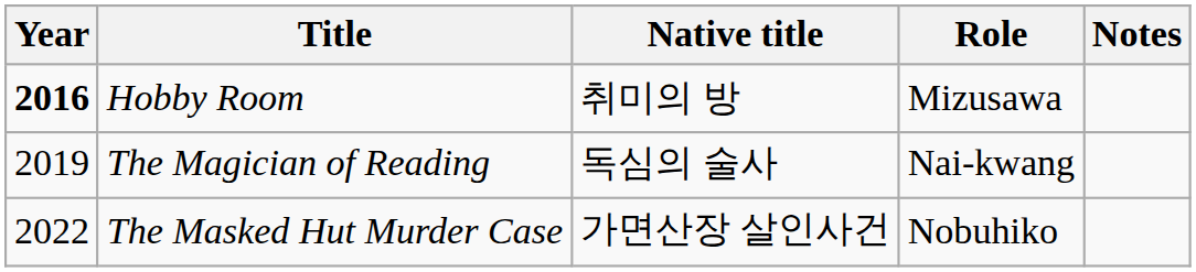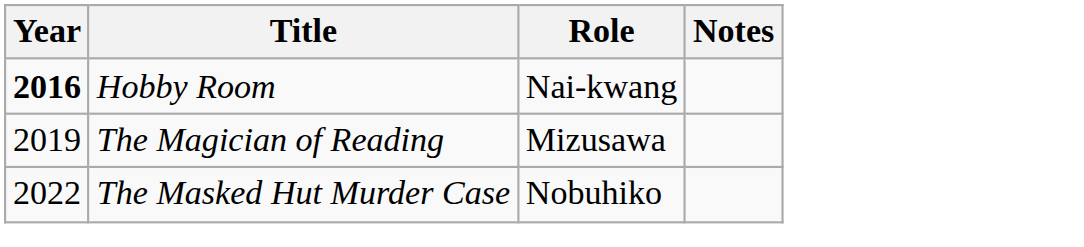- column: Native title | 취미의 방 | 독심의 술사 | 가면산장 살인사건
Hobby Room | Role: Mizusawa -> Nai-kwang
The Magician of Reading | Role: Nai-kwang -> Mizusawa
